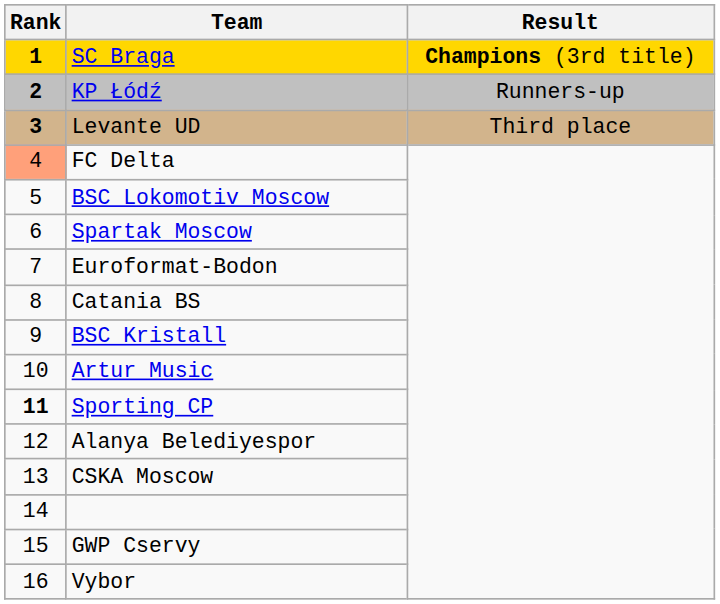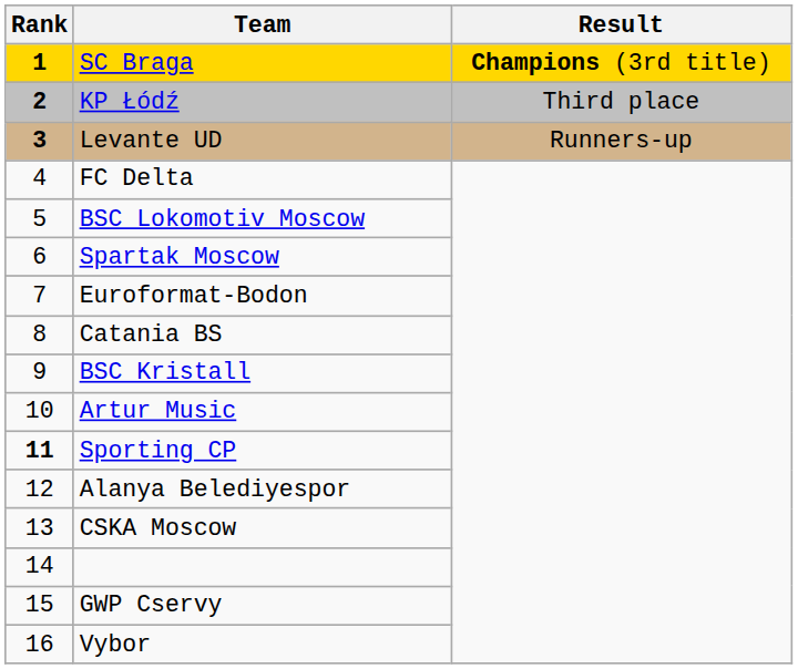KP Łódź | Result: Runners-up -> Third place
Levante UD | Result: Third place -> Runners-up
FC Delta | Rank: lightsalmon background -> no background
